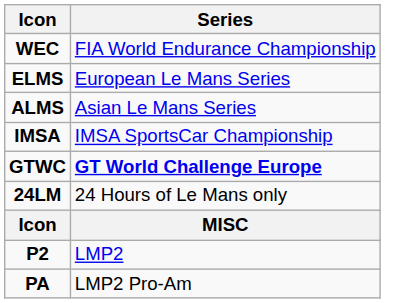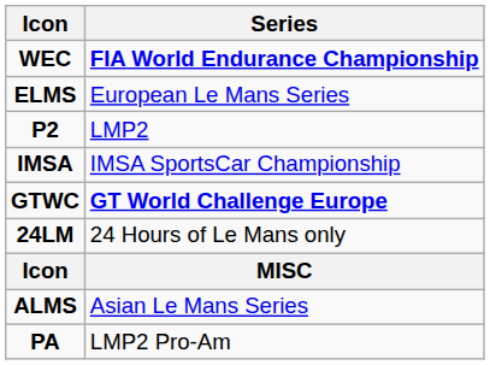WEC | Series: normal -> bold
rows swapped: ALMS <-> P2
